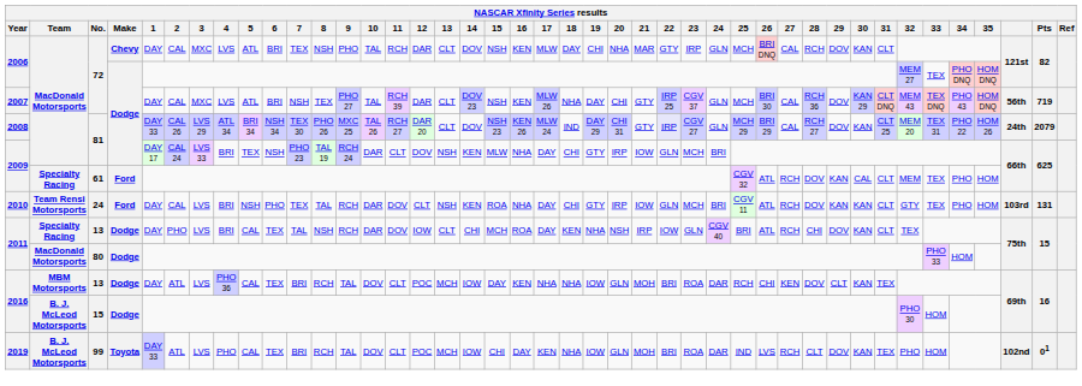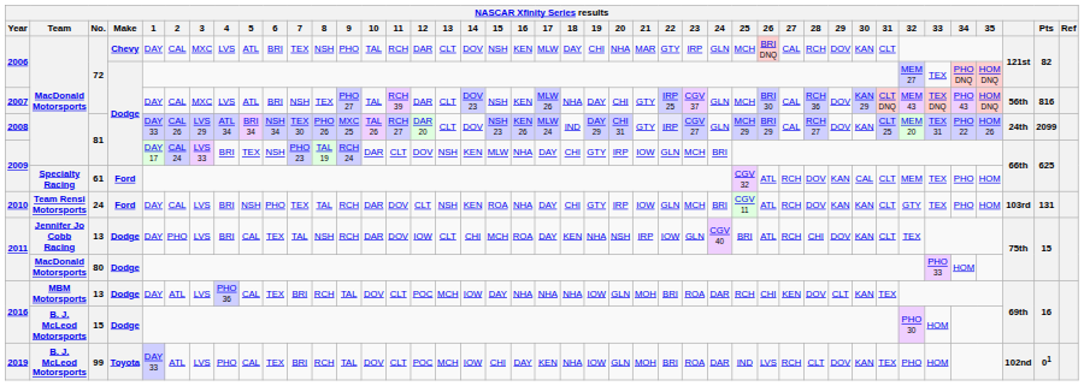2007 | Pts: 719 -> 816
2008 | Pts: 2079 -> 2099
2011 / 13 | Team: Specialty Racing -> Jennifer Jo Cobb Racing
2016 / 13 | 16: KEN -> NHA
